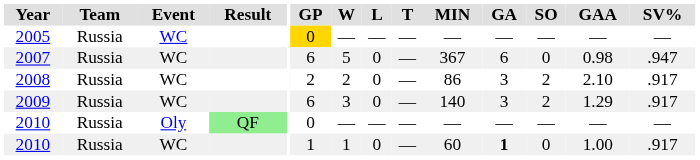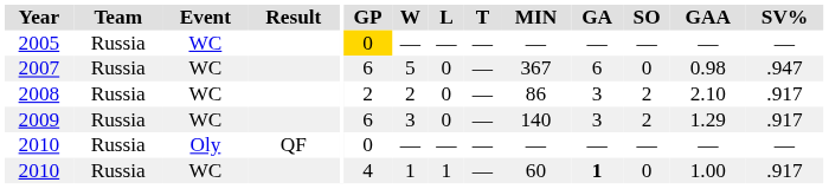2010 / Oly | Result: lightgreen background -> no background
2010 / WC | GP: 1 -> 4
2010 / WC | L: 0 -> 1
